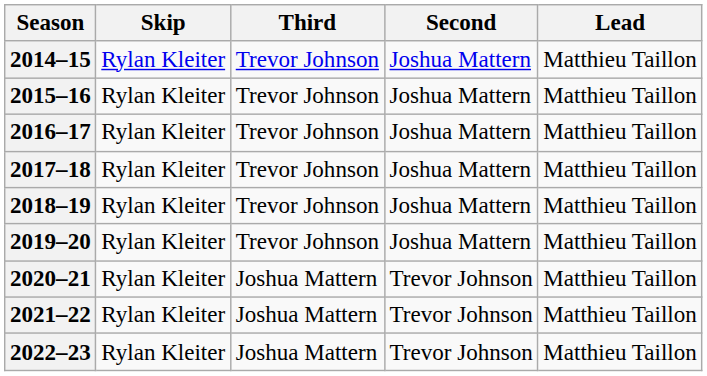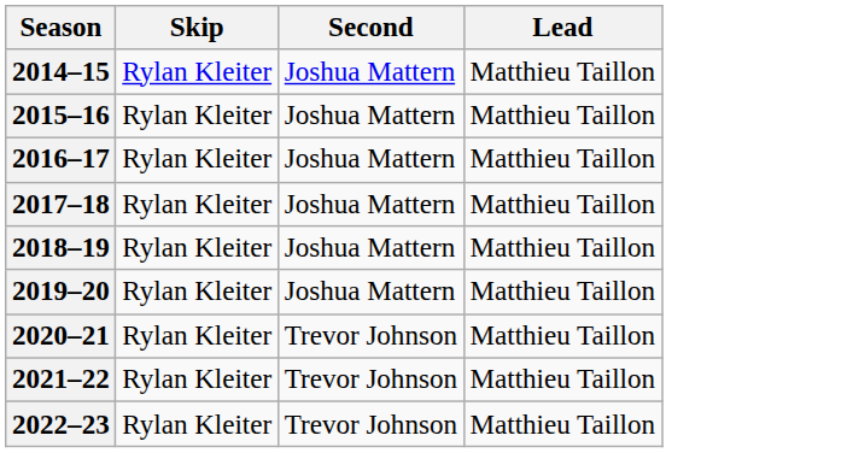- column: Third | Trevor Johnson | Trevor Johnson | Trevor Johnson | Trevor Johnson | Trevor Johnson | Trevor Johnson | Joshua Mattern | Joshua Mattern | Joshua Mattern
